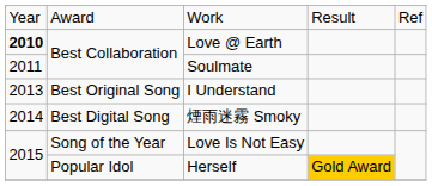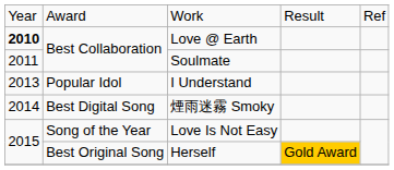I Understand | column 2: Best Original Song -> Popular Idol
Herself | column 2: Popular Idol -> Best Original Song
